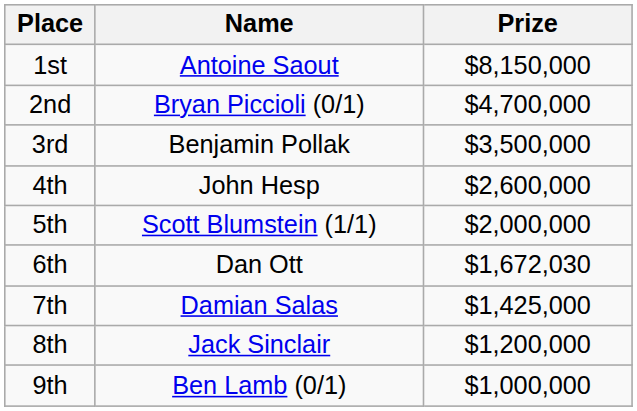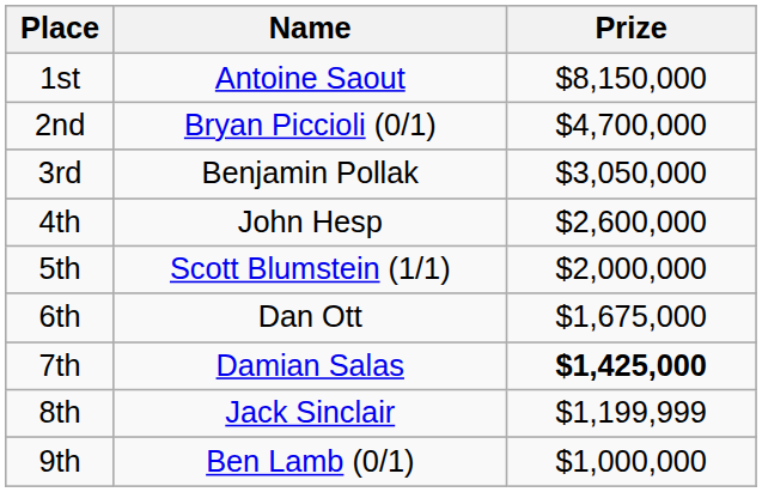3rd | Prize: $3,500,000 -> $3,050,000
6th | Prize: $1,672,030 -> $1,675,000
7th | Prize: normal -> bold
8th | Prize: $1,200,000 -> $1,199,999
